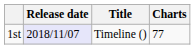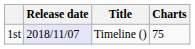1st | Charts: 77 -> 75
